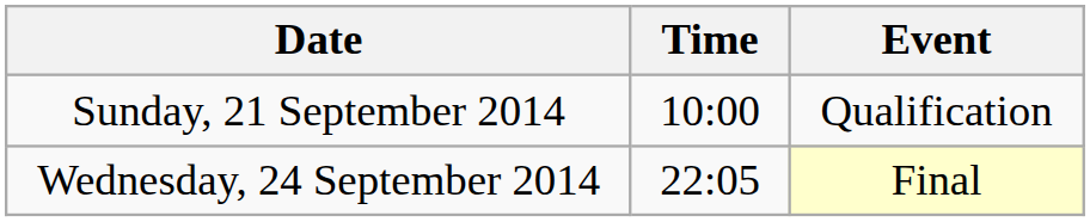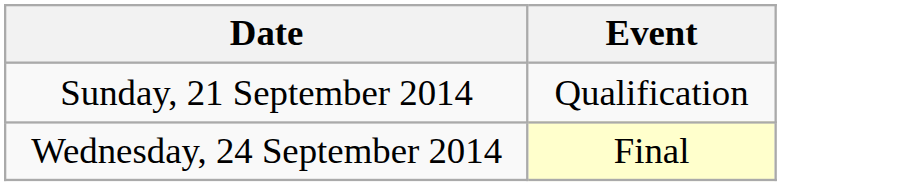- column: Time | 10:00 | 22:05
